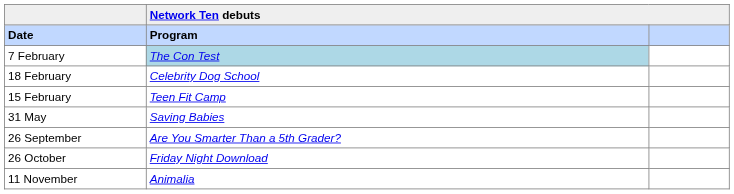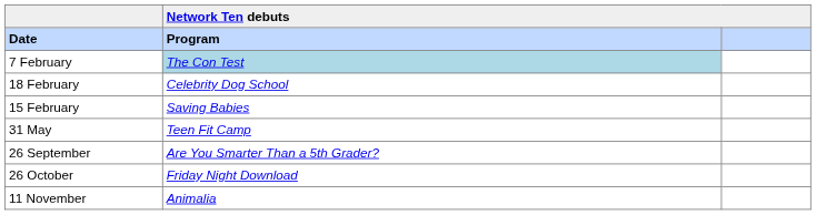15 February | Network Ten debuts / Program: Teen Fit Camp -> Saving Babies
31 May | Network Ten debuts / Program: Saving Babies -> Teen Fit Camp
